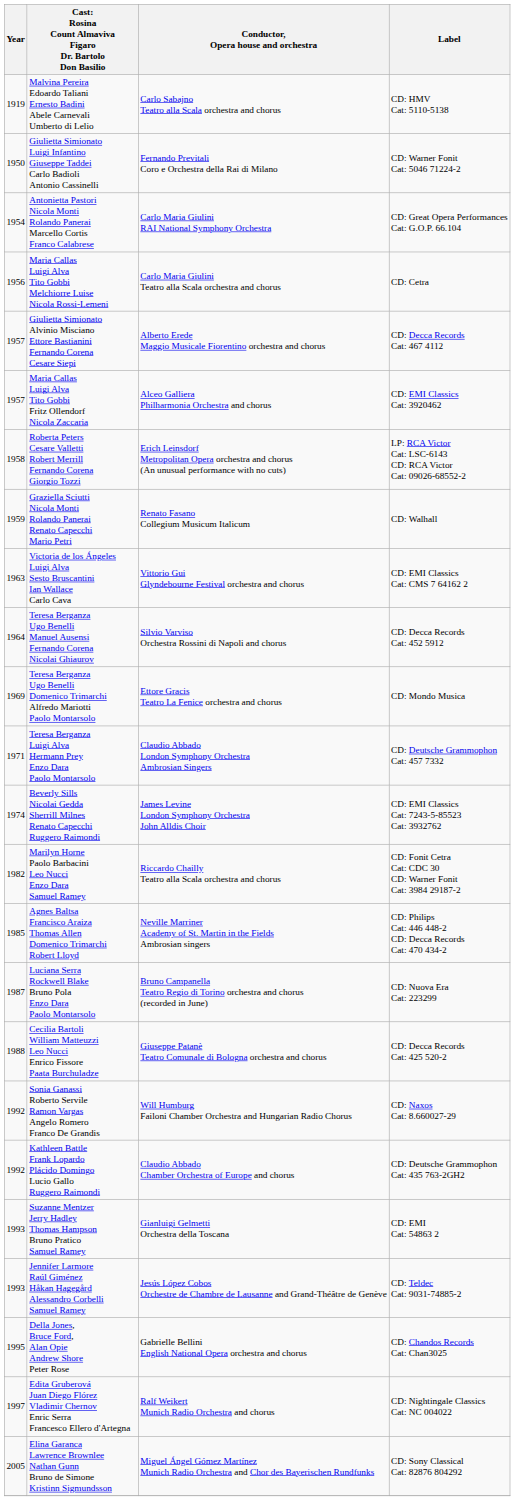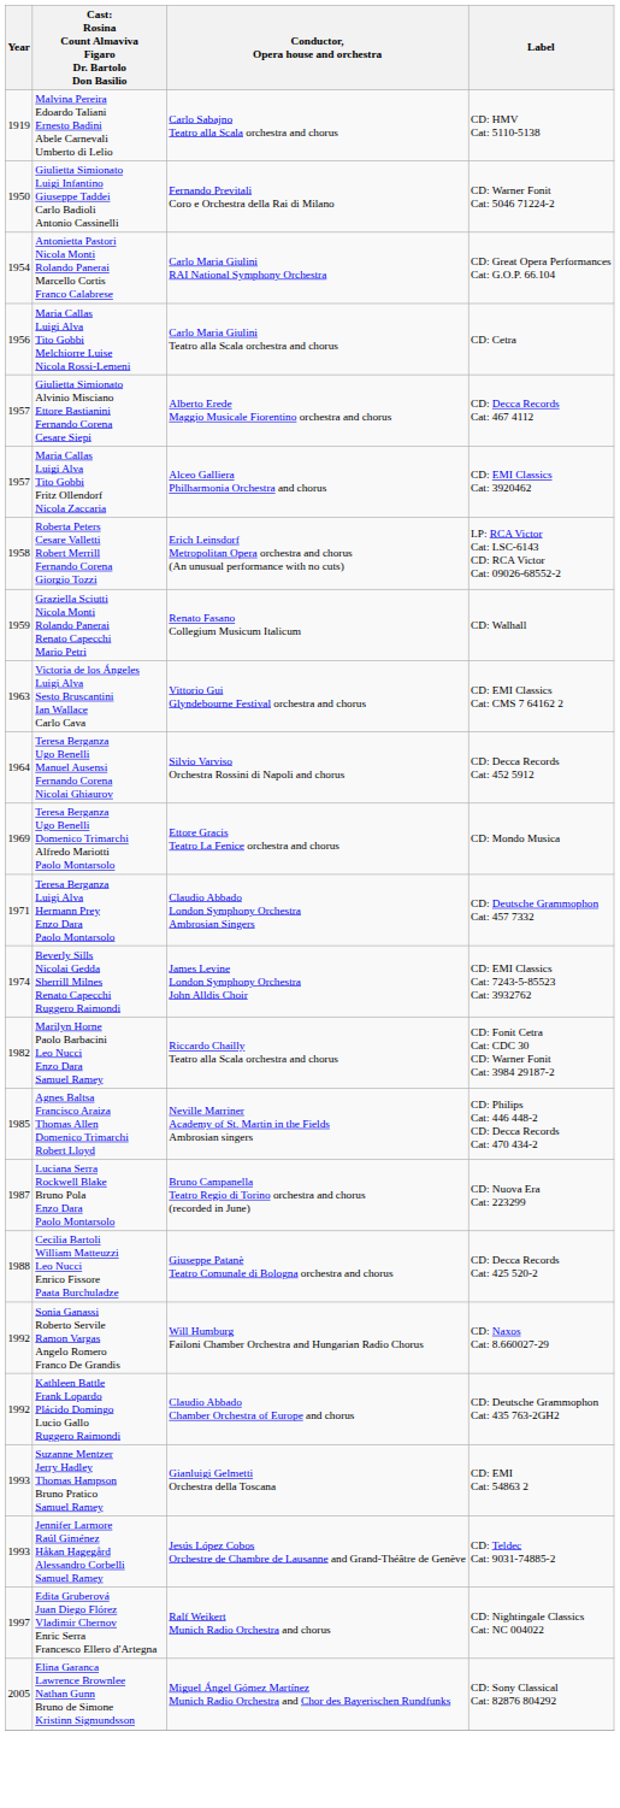- row: 1995 | Della Jones, Bruce Ford, Alan Opie Andrew Shore Peter Rose | Gabrielle Bellini English National Opera orchestra and chorus | CD: Chandos Records Cat: Chan3025
